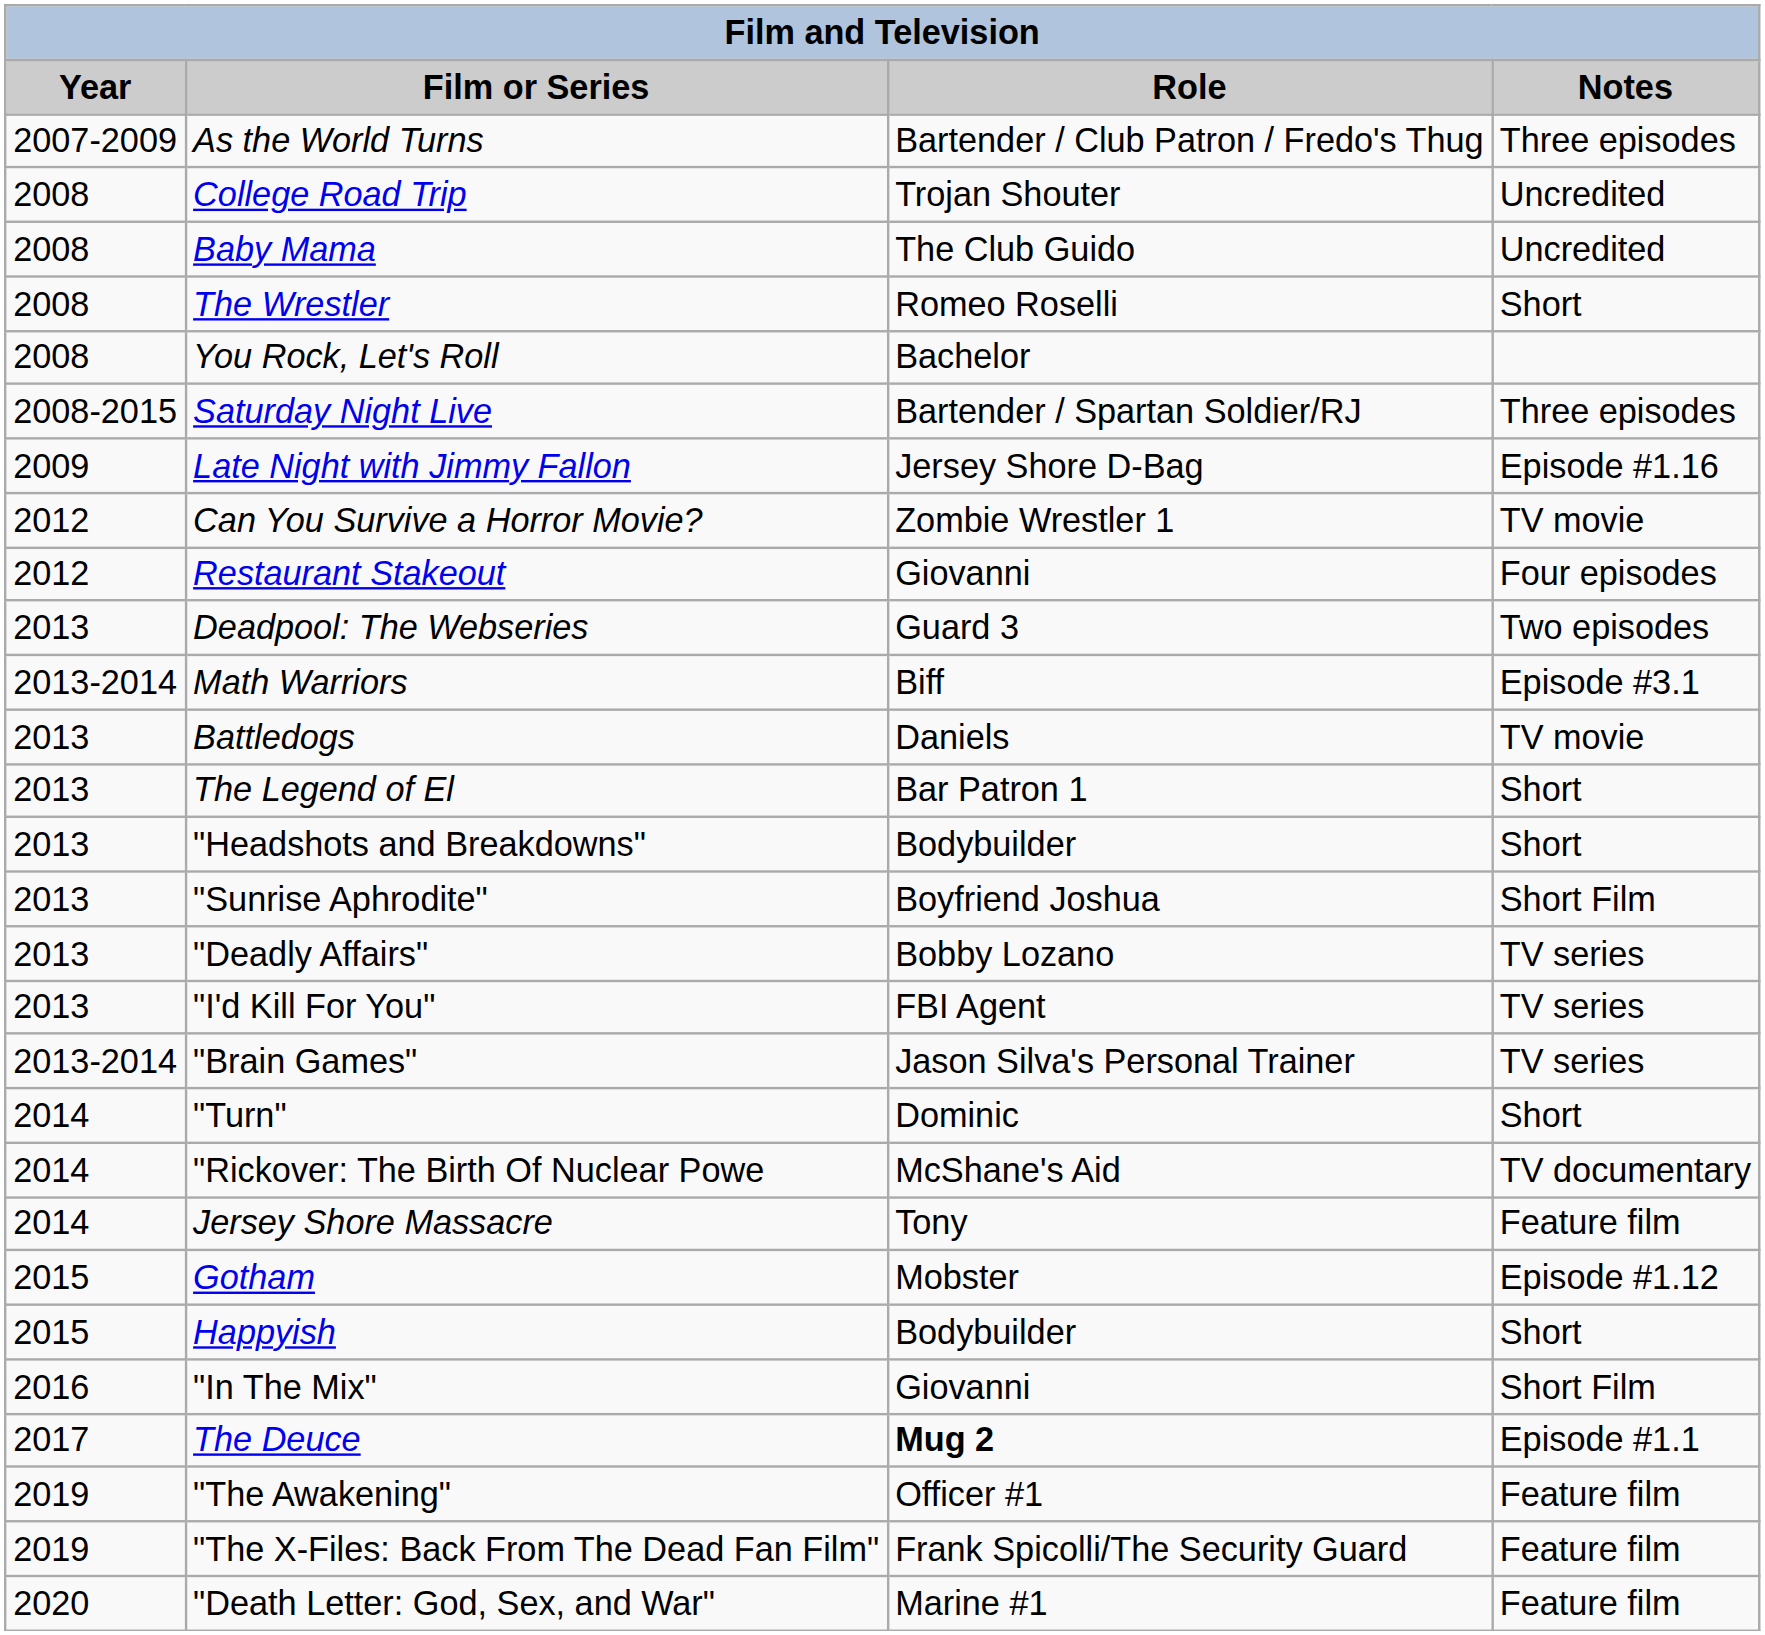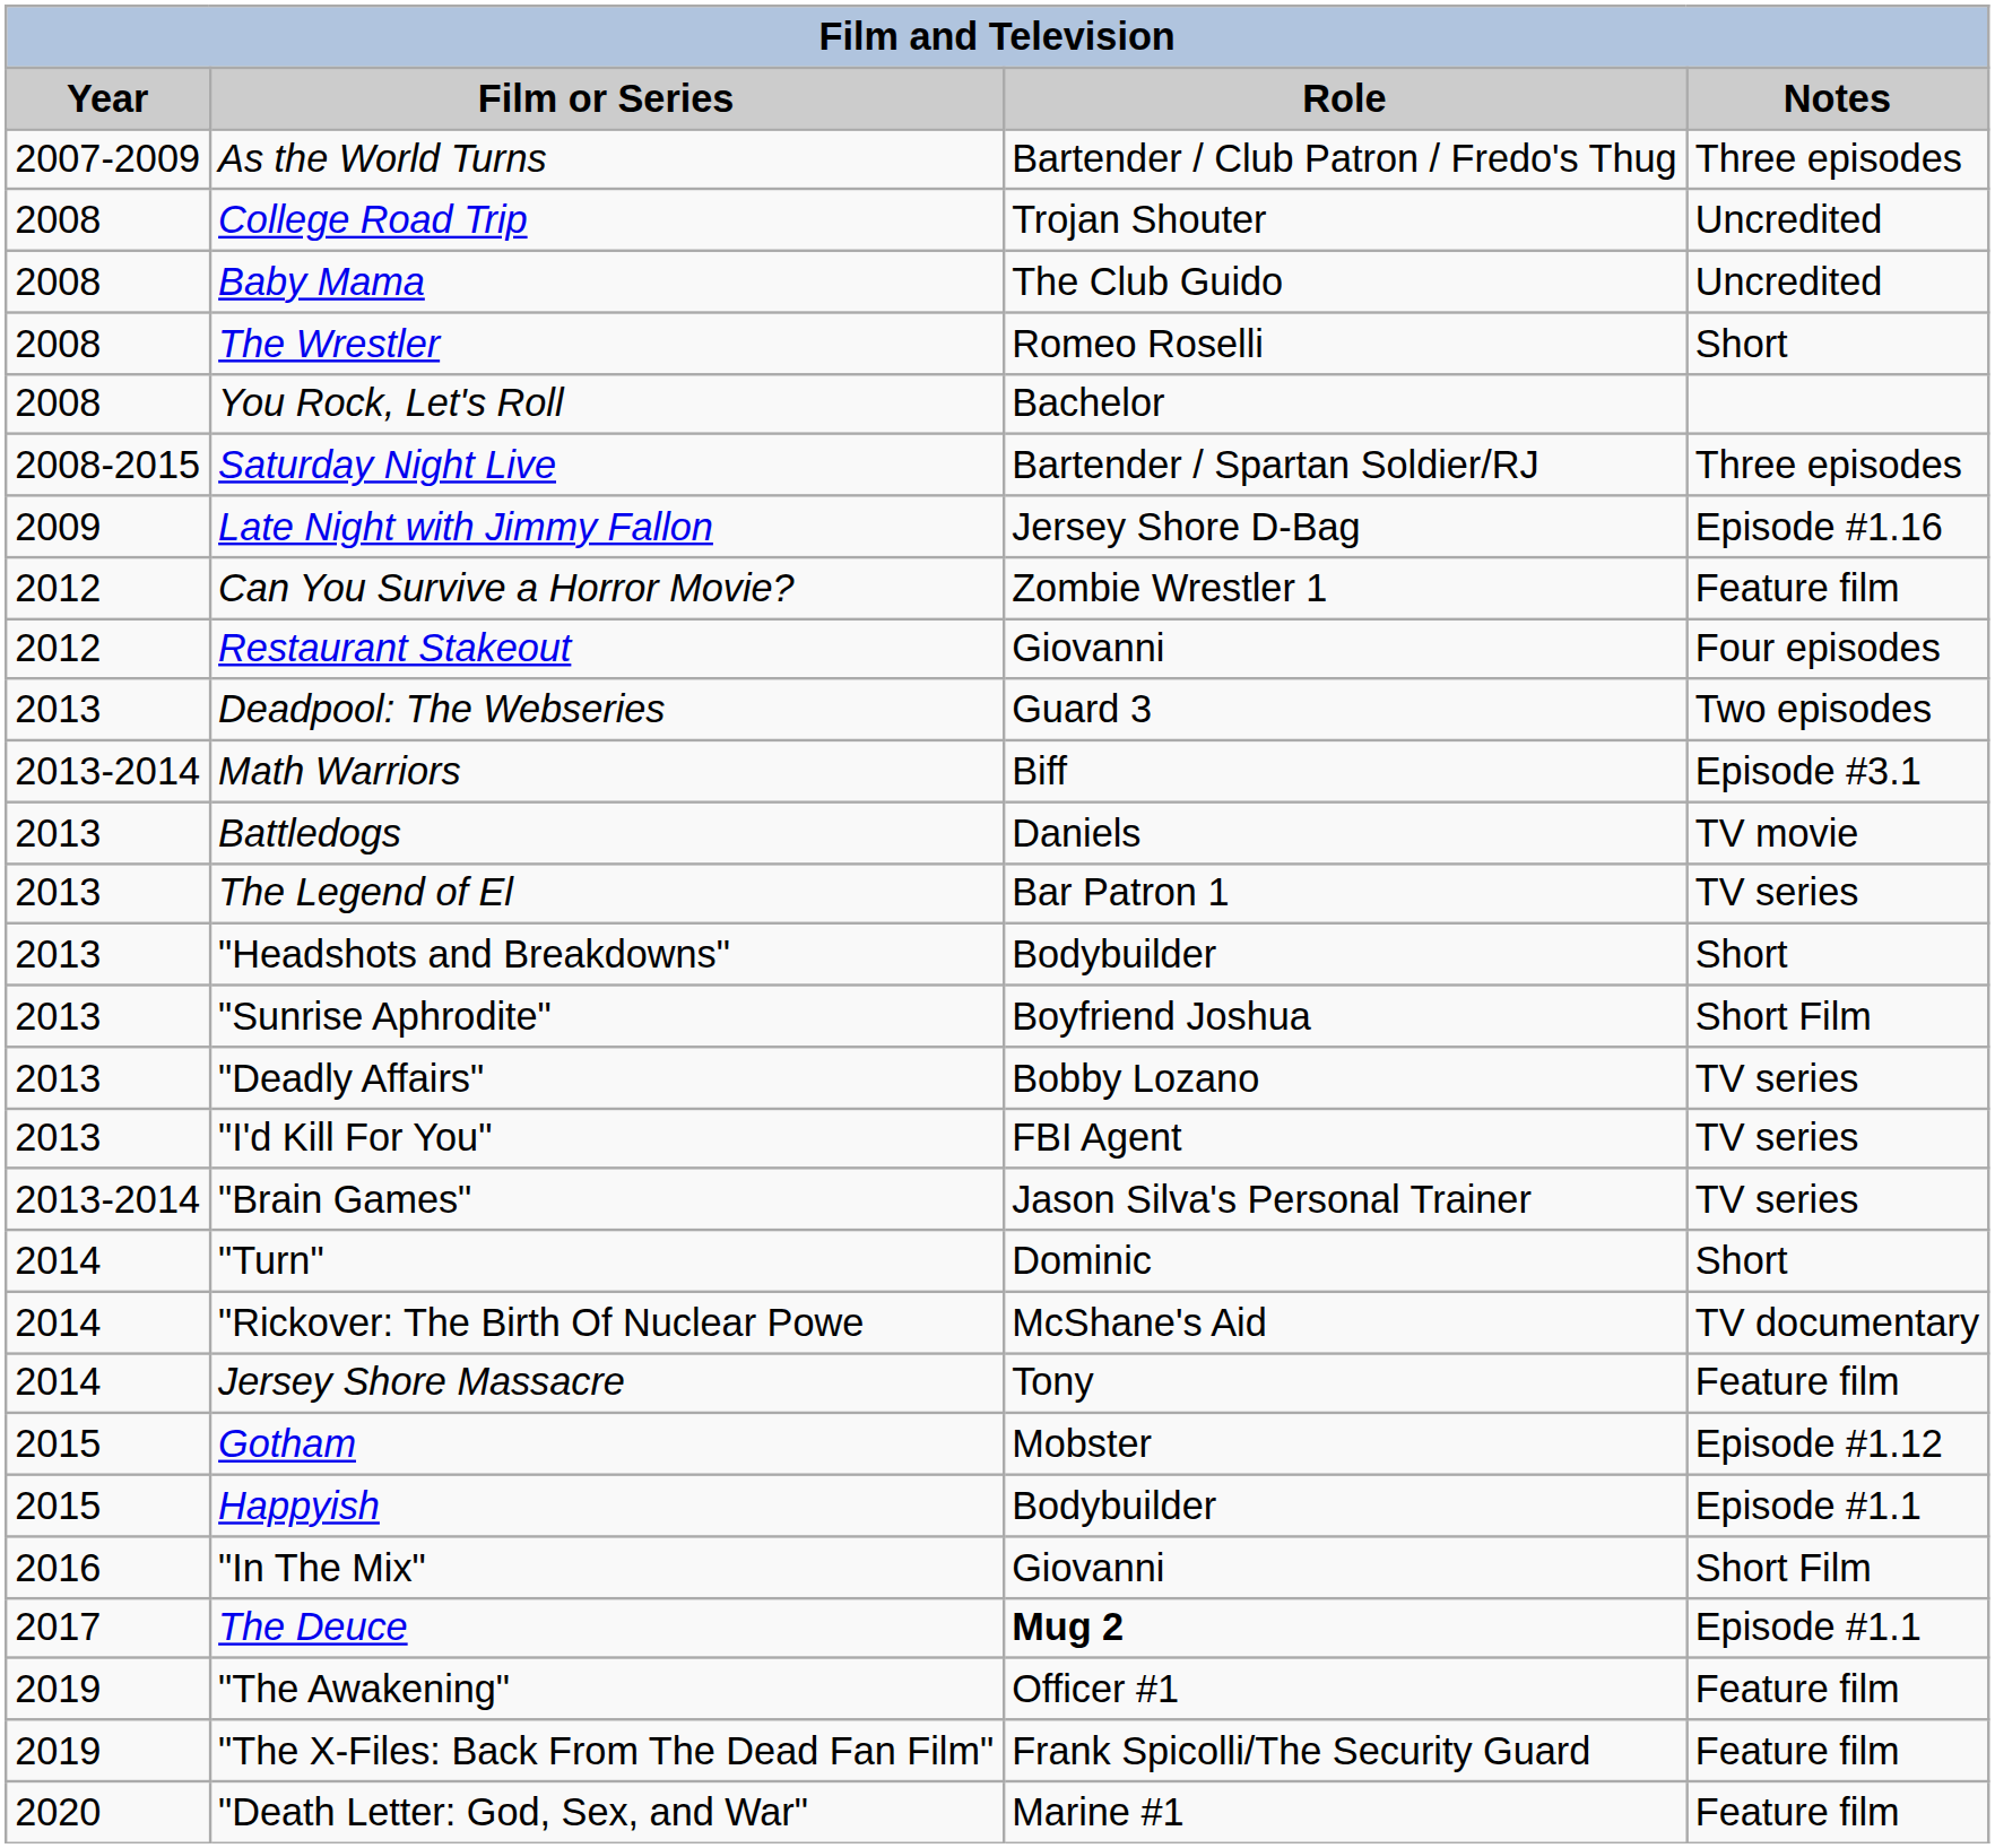Can You Survive a Horror Movie? | Notes: TV movie -> Feature film
The Legend of El | Notes: Short -> TV series
Happyish | Notes: Short -> Episode #1.1
